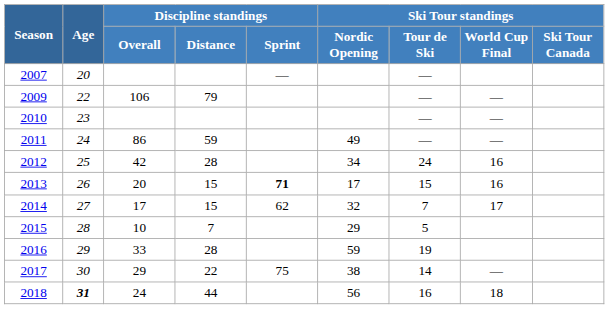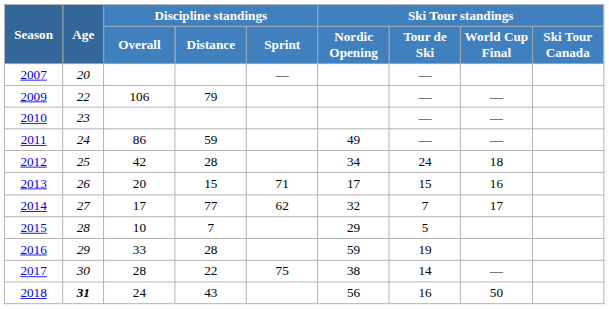2012 | Ski Tour standings / World Cup Final: 16 -> 18
2013 | Discipline standings / Sprint: bold -> normal
2014 | Discipline standings / Distance: 15 -> 77
2017 | Discipline standings / Overall: 29 -> 28
2018 | Discipline standings / Distance: 44 -> 43
2018 | Ski Tour standings / World Cup Final: 18 -> 50
